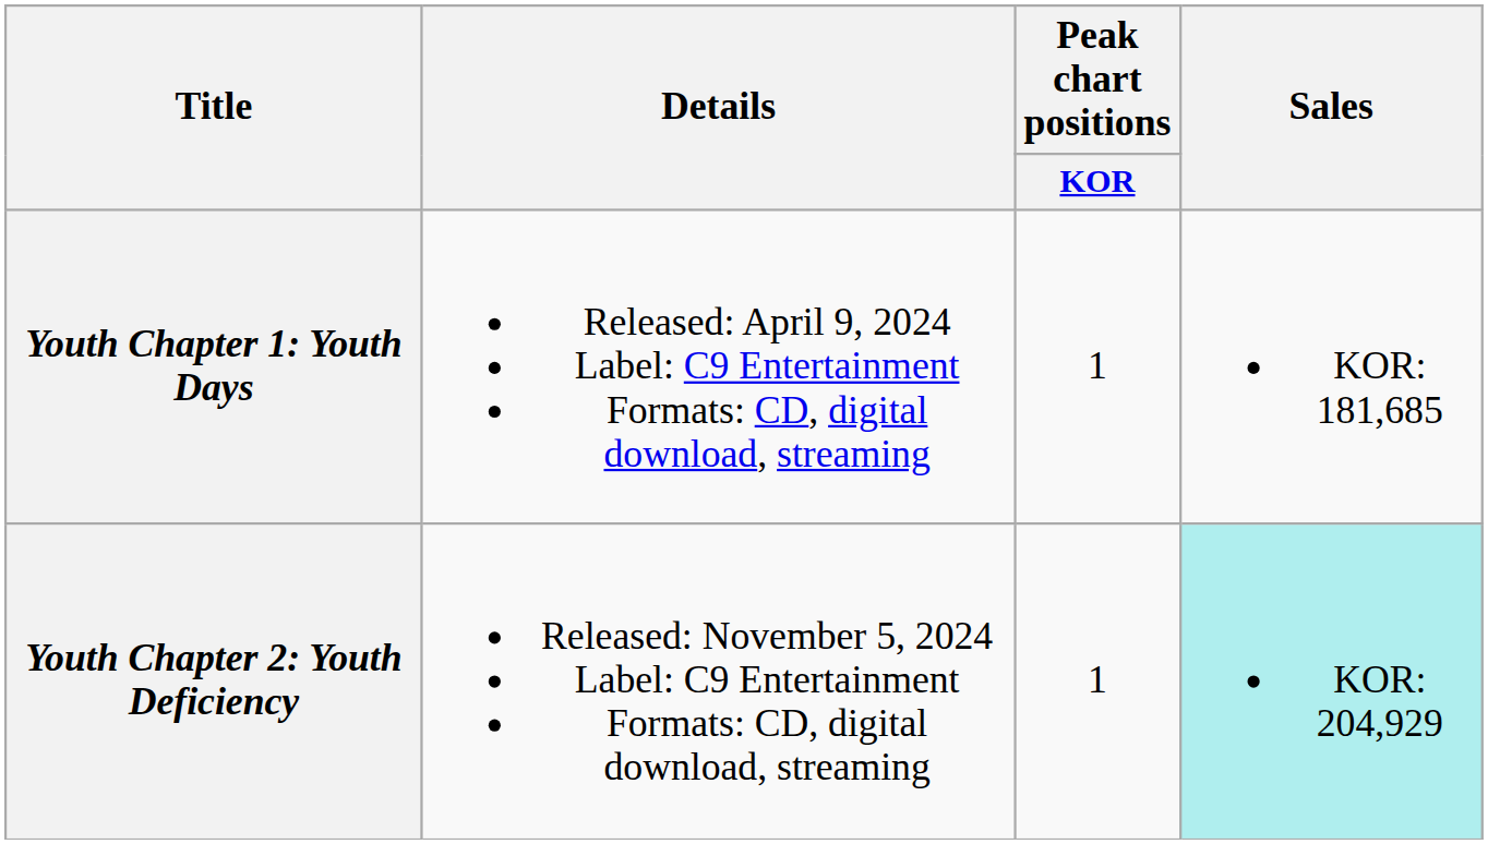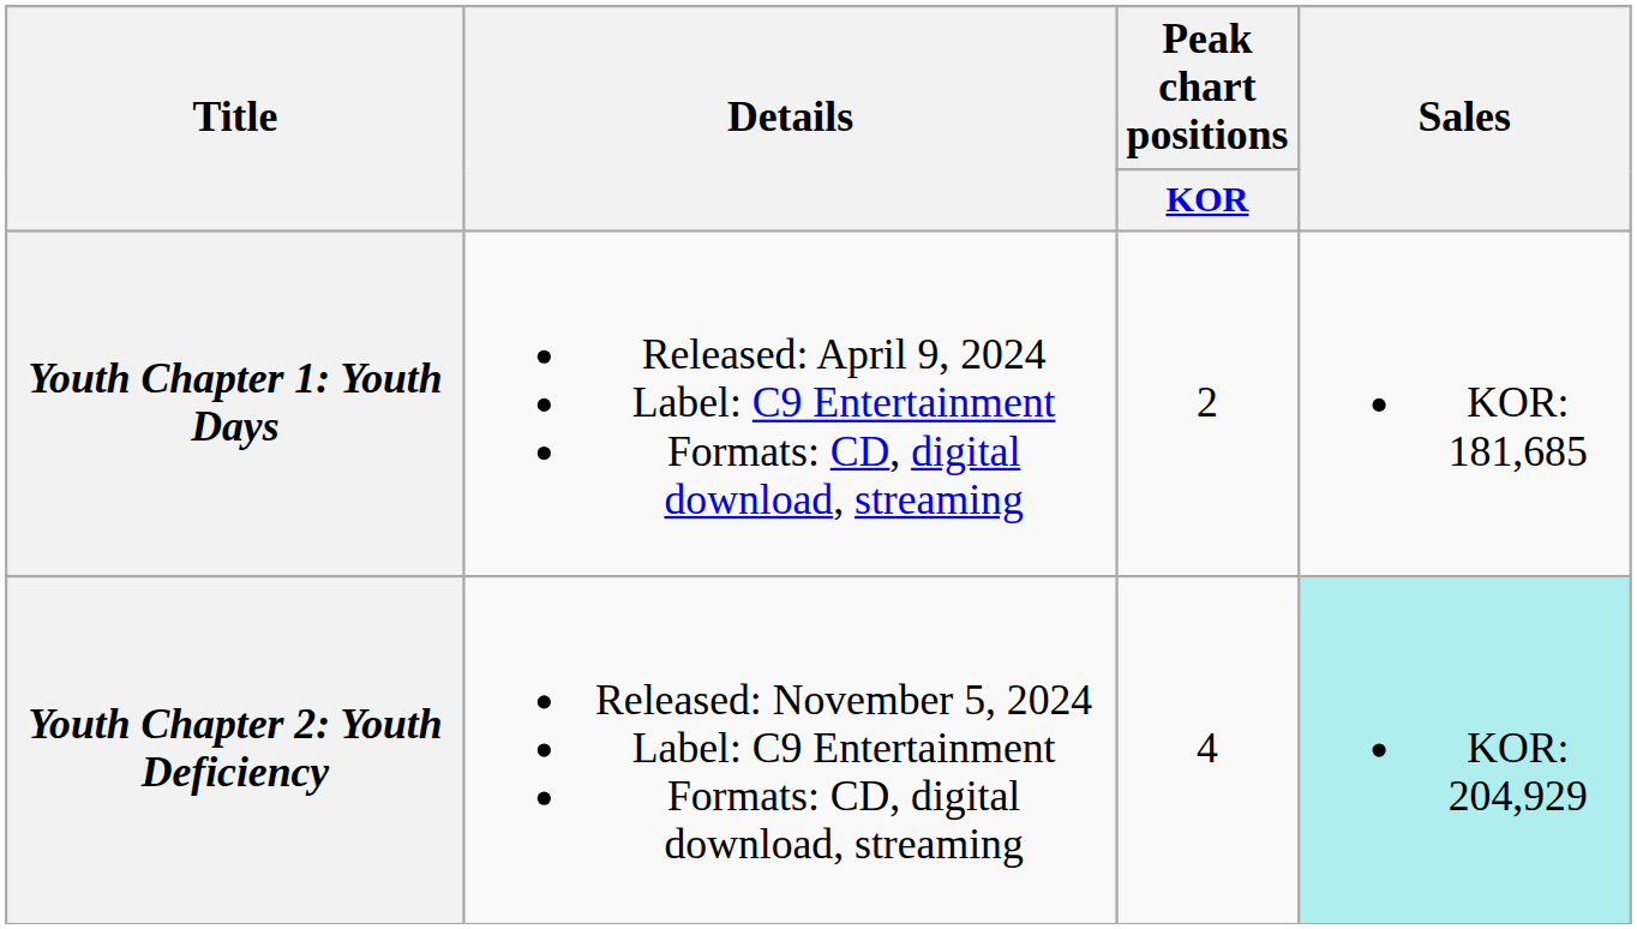Youth Chapter 1: Youth Days | Peak chart positions / KOR: 1 -> 2
Youth Chapter 2: Youth Deficiency | Peak chart positions / KOR: 1 -> 4
